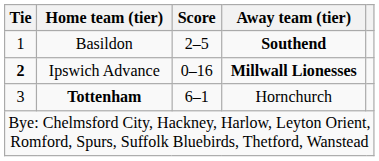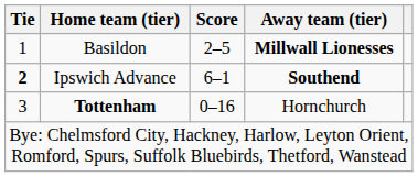Basildon | Away team (tier): Southend -> Millwall Lionesses
Ipswich Advance | Score: 0–16 -> 6–1
Ipswich Advance | Away team (tier): Millwall Lionesses -> Southend
Tottenham | Score: 6–1 -> 0–16
